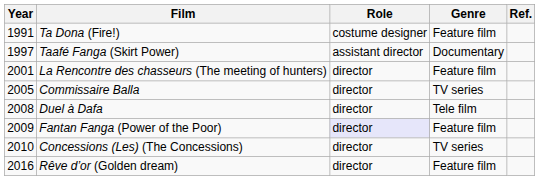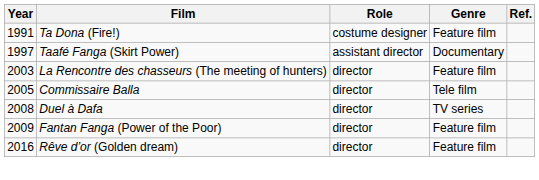La Rencontre des chasseurs (The meeting of hunters) | Year: 2001 -> 2003
Commissaire Balla | Genre: TV series -> Tele film
Duel à Dafa | Genre: Tele film -> TV series
Fantan Fanga (Power of the Poor) | Role: lavender background -> no background
- row: 2010 | Concessions (Les) (The Concessions) | director | TV series
